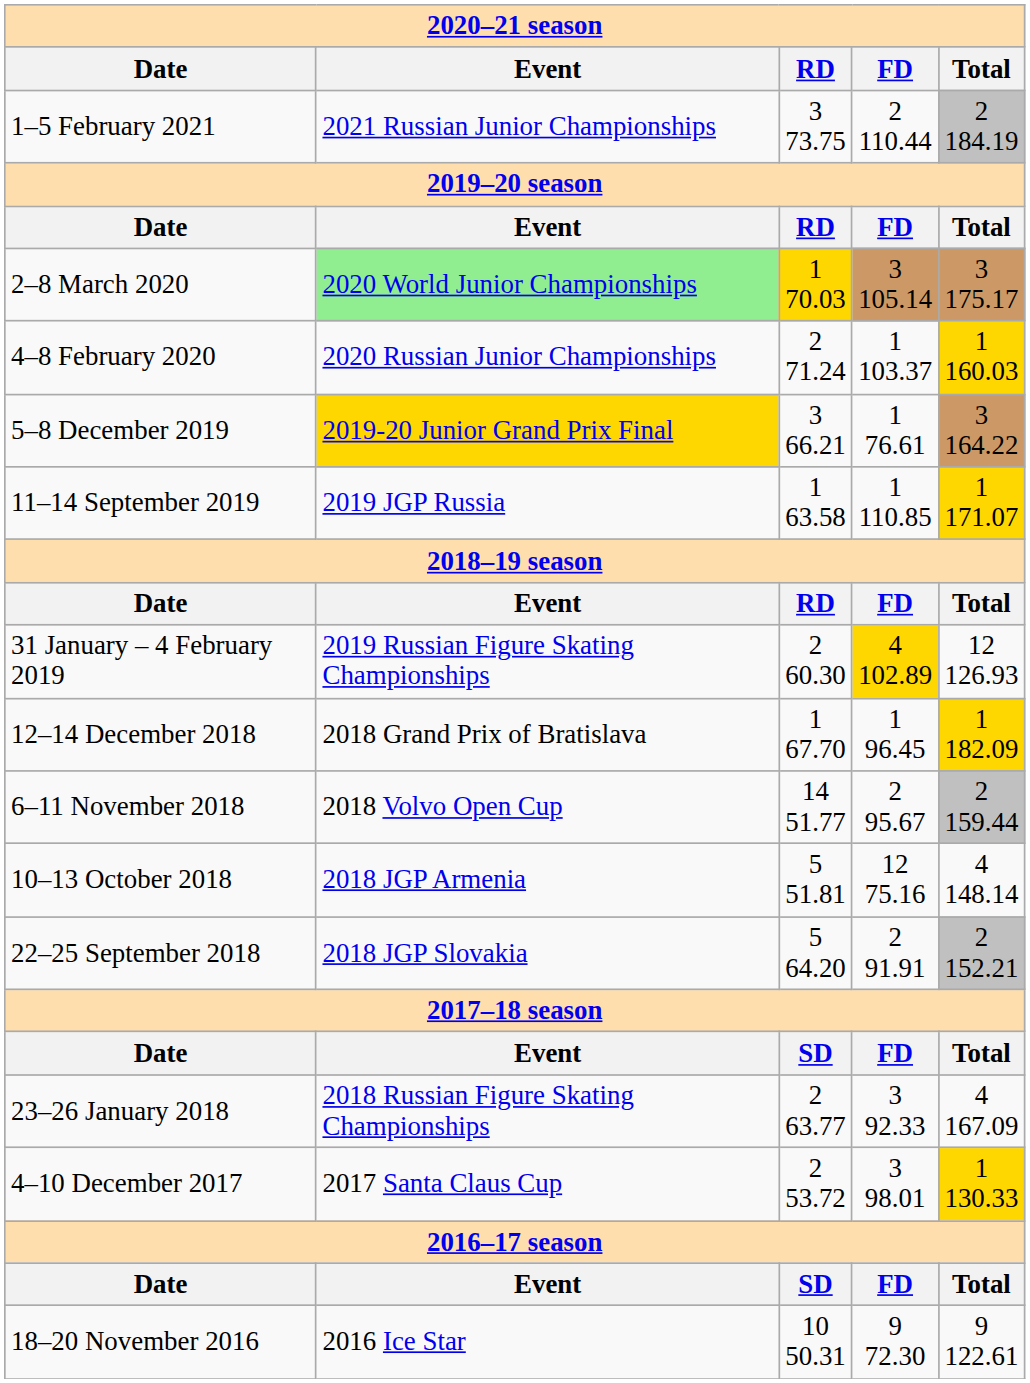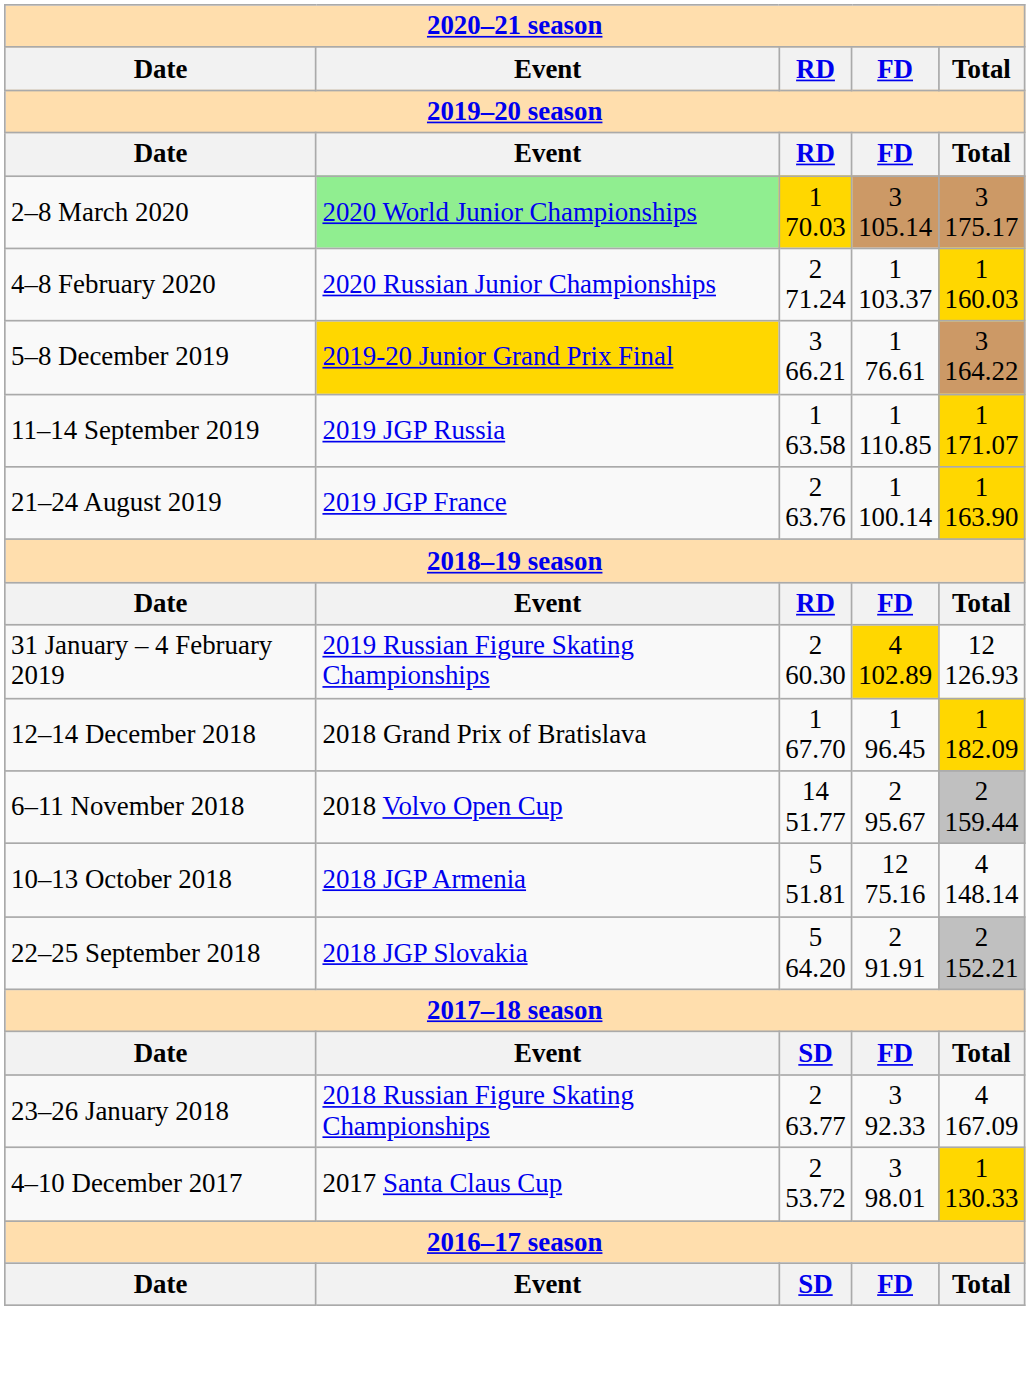- row: 1–5 February 2021 | 2021 Russian Junior Championships | 3 73.75 | 2 110.44 | 2 184.19
+ row: 21–24 August 2019 | 2019 JGP France | 2 63.76 | 1 100.14 | 1 163.90
- row: 18–20 November 2016 | 2016 Ice Star | 10 50.31 | 9 72.30 | 9 122.61
